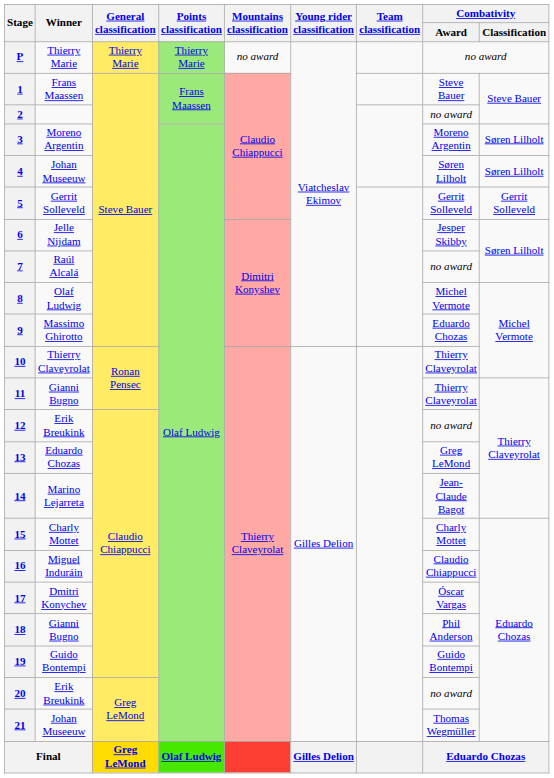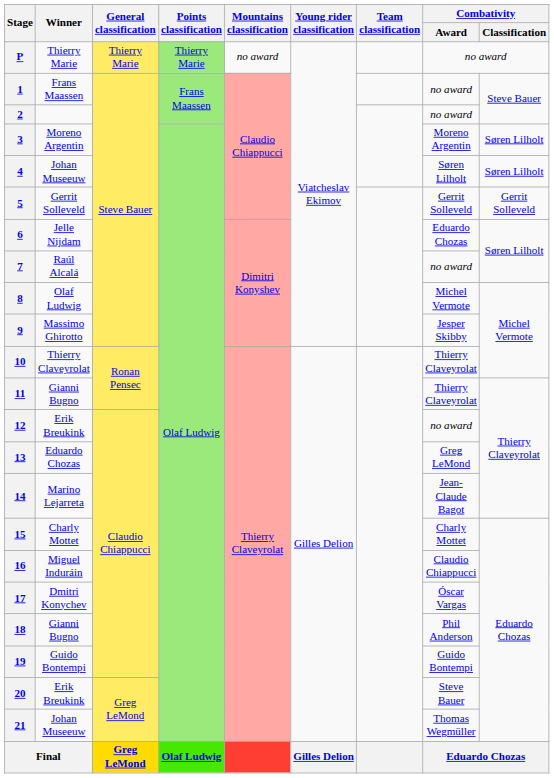1 | Combativity / Award: Steve Bauer -> no award
6 | Combativity / Award: Jesper Skibby -> Eduardo Chozas
9 | Combativity / Award: Eduardo Chozas -> Jesper Skibby
20 | Combativity / Award: no award -> Steve Bauer
